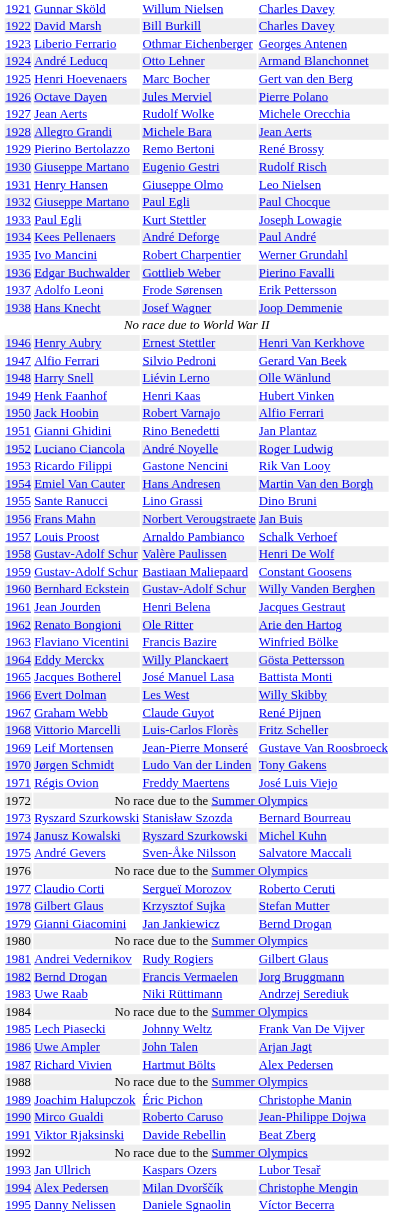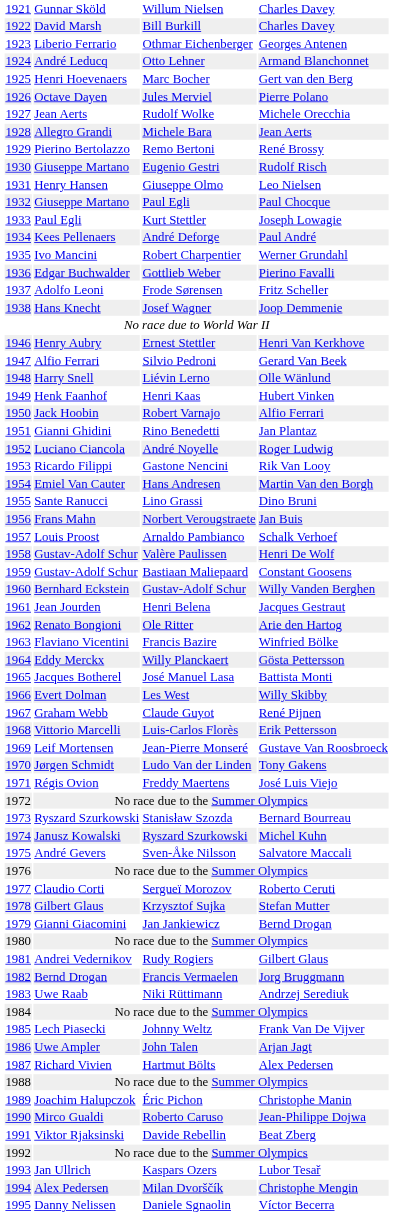Frode Sørensen | column 4: Erik Pettersson -> Fritz Scheller
Luis-Carlos Florès | column 4: Fritz Scheller -> Erik Pettersson
